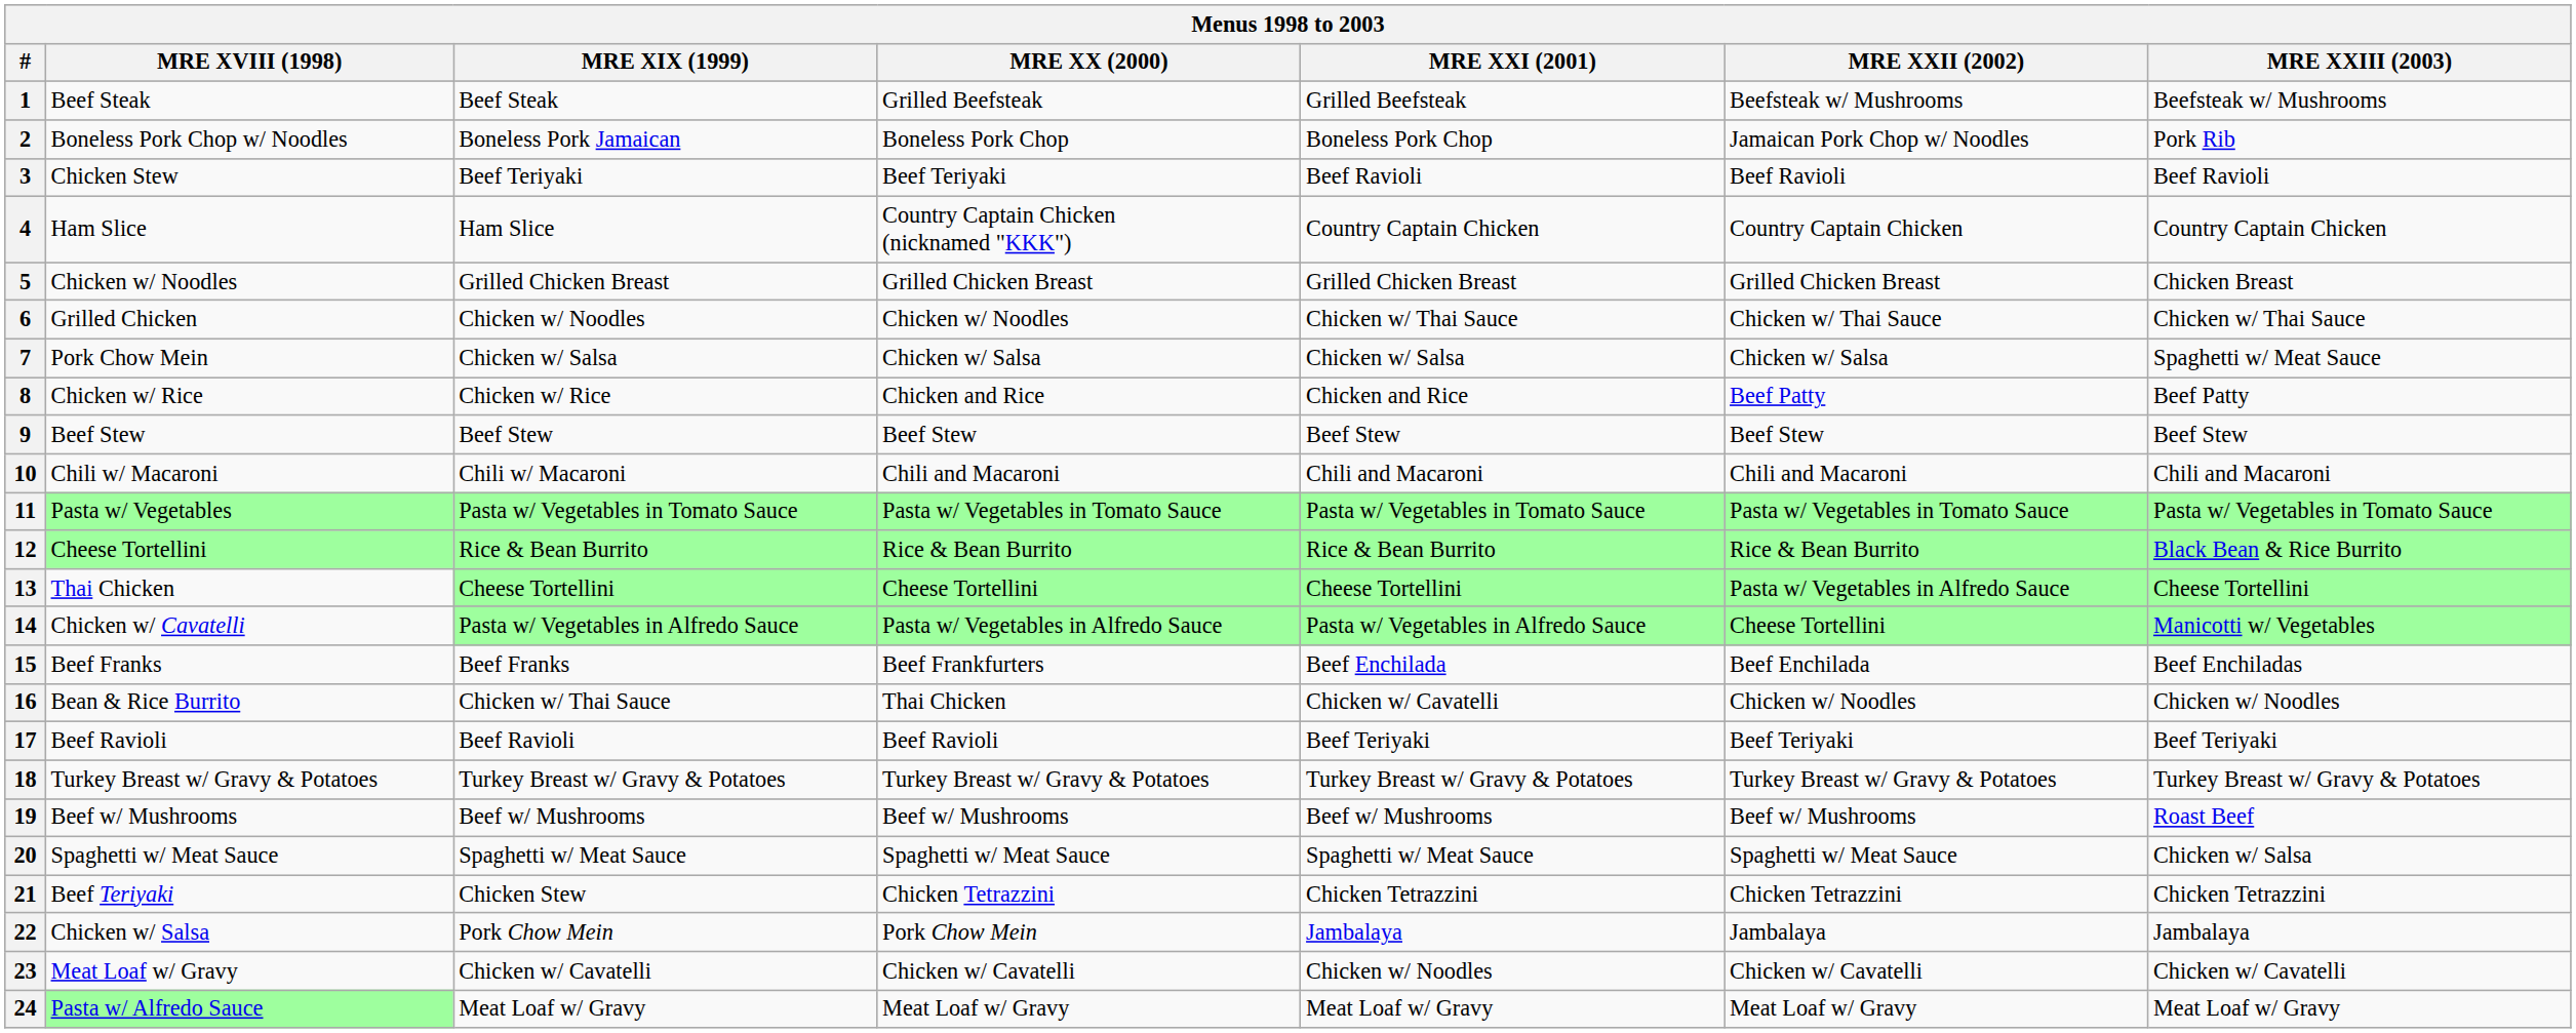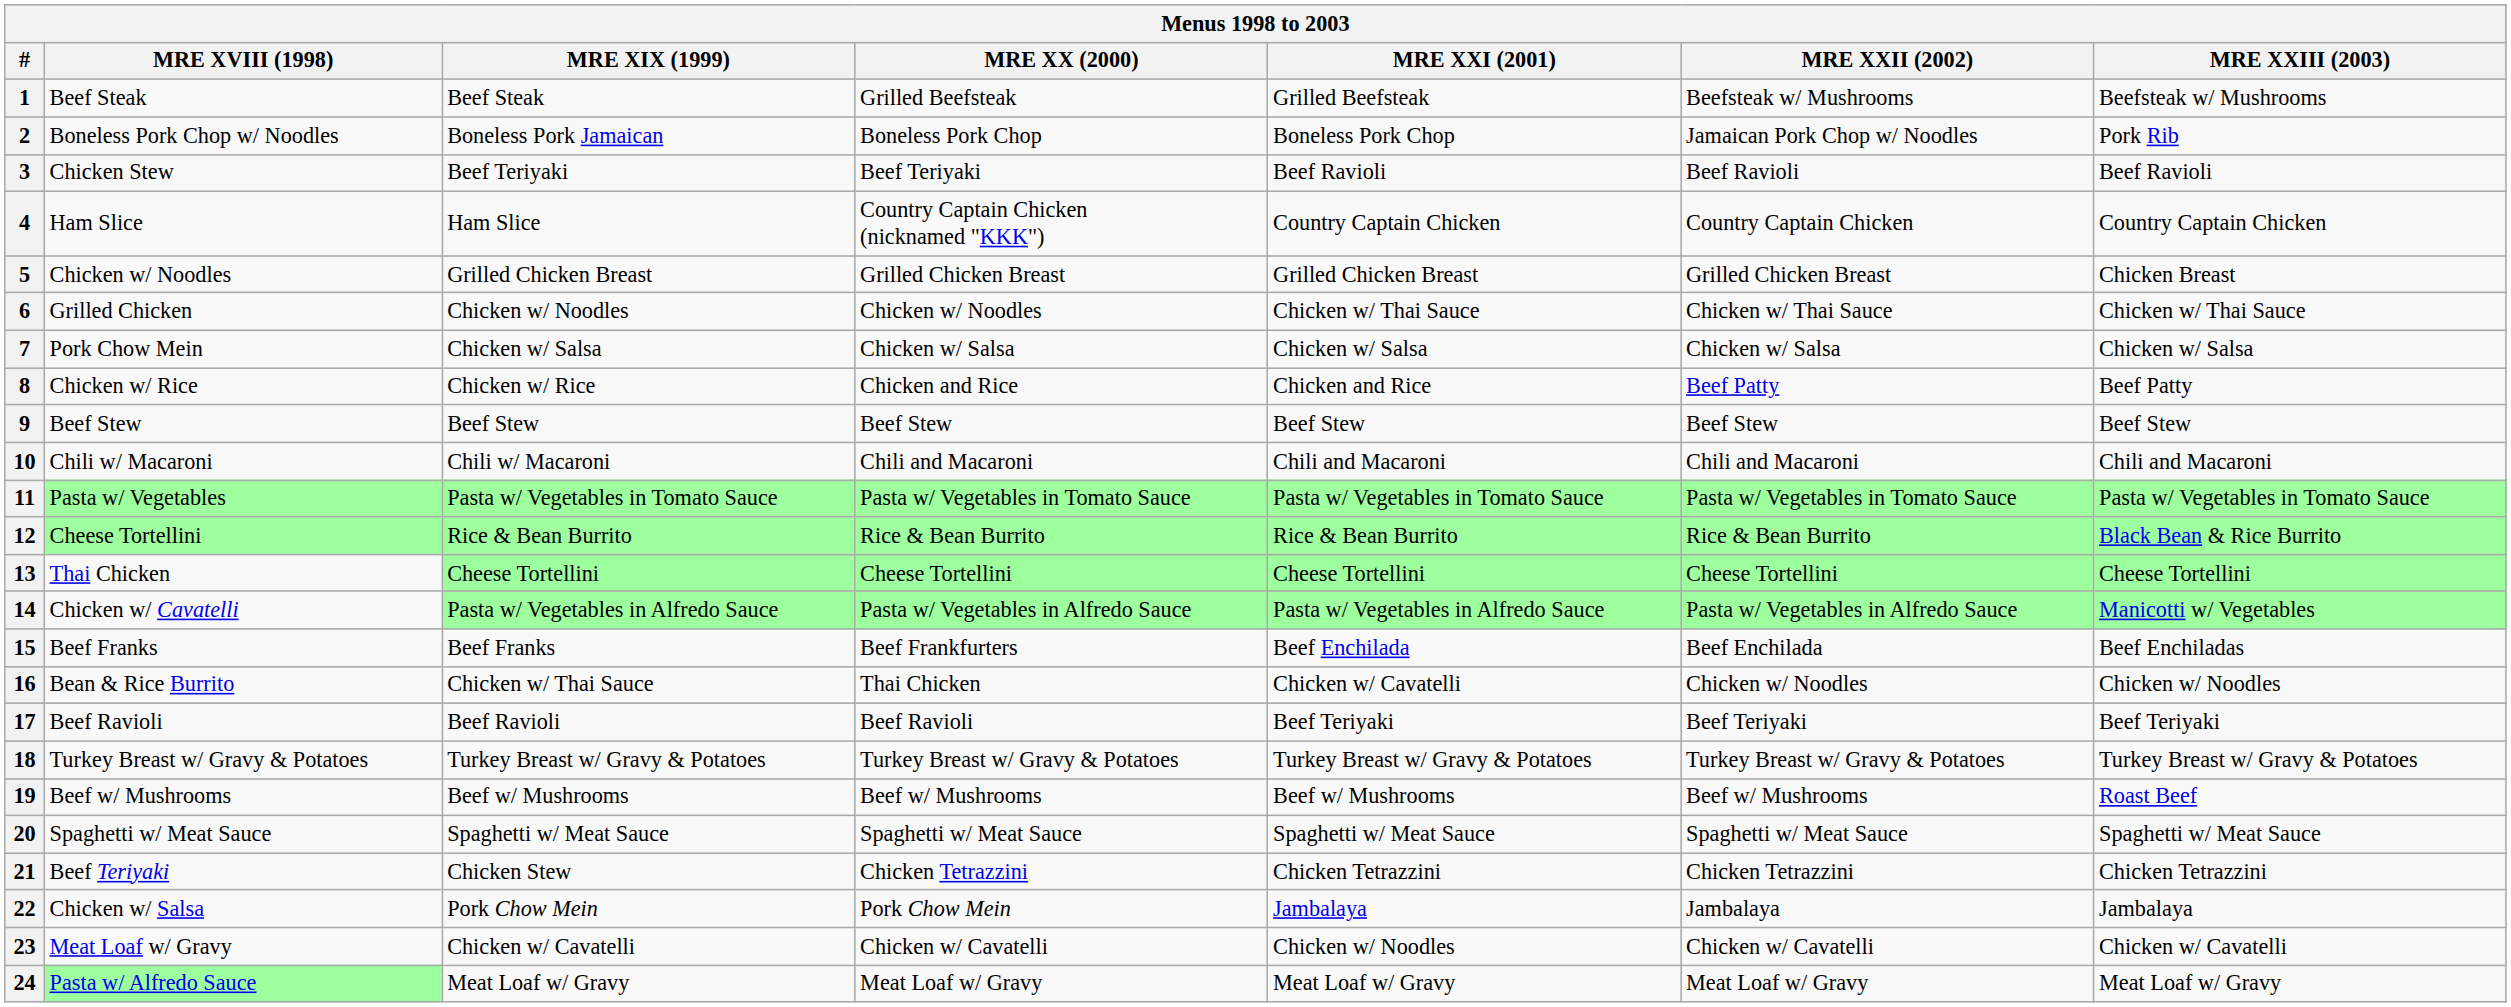7 | MRE XXIII (2003): Spaghetti w/ Meat Sauce -> Chicken w/ Salsa
13 | MRE XXII (2002): Pasta w/ Vegetables in Alfredo Sauce -> Cheese Tortellini
14 | MRE XXII (2002): Cheese Tortellini -> Pasta w/ Vegetables in Alfredo Sauce
20 | MRE XXIII (2003): Chicken w/ Salsa -> Spaghetti w/ Meat Sauce
